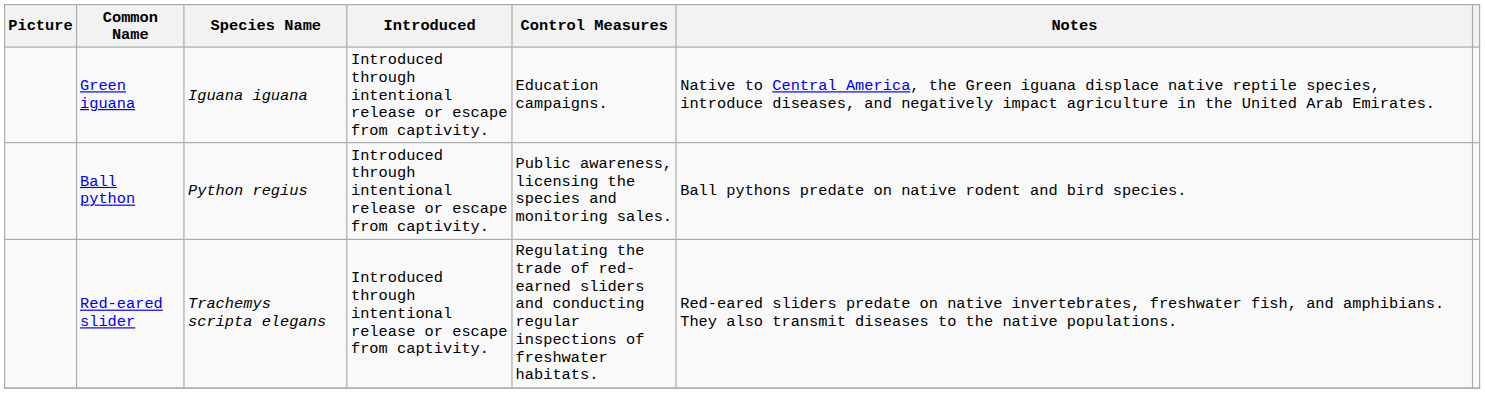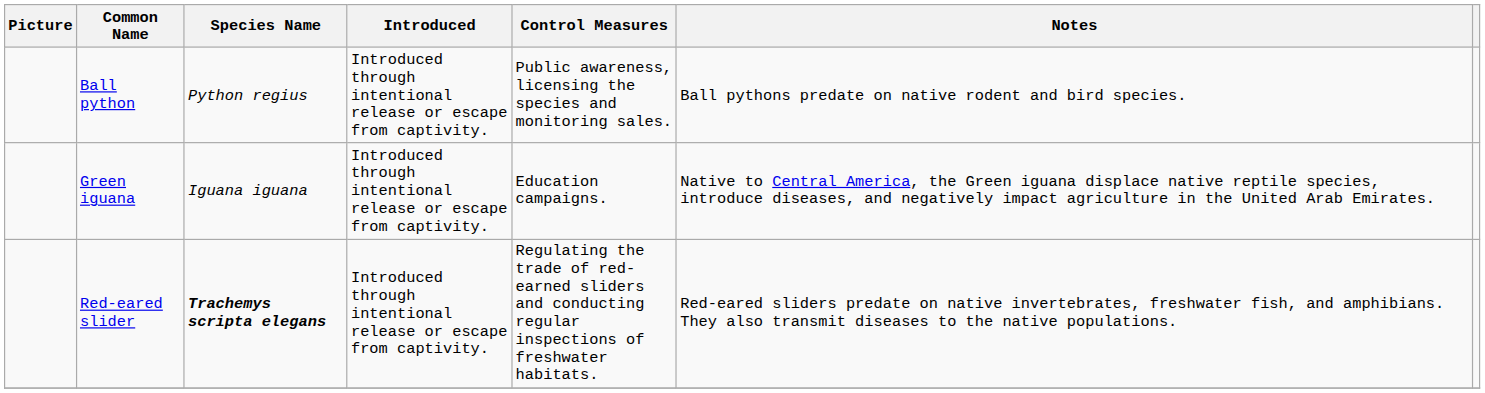rows swapped: Green iguana <-> Ball python
Red-eared slider | Species Name: normal -> bold
